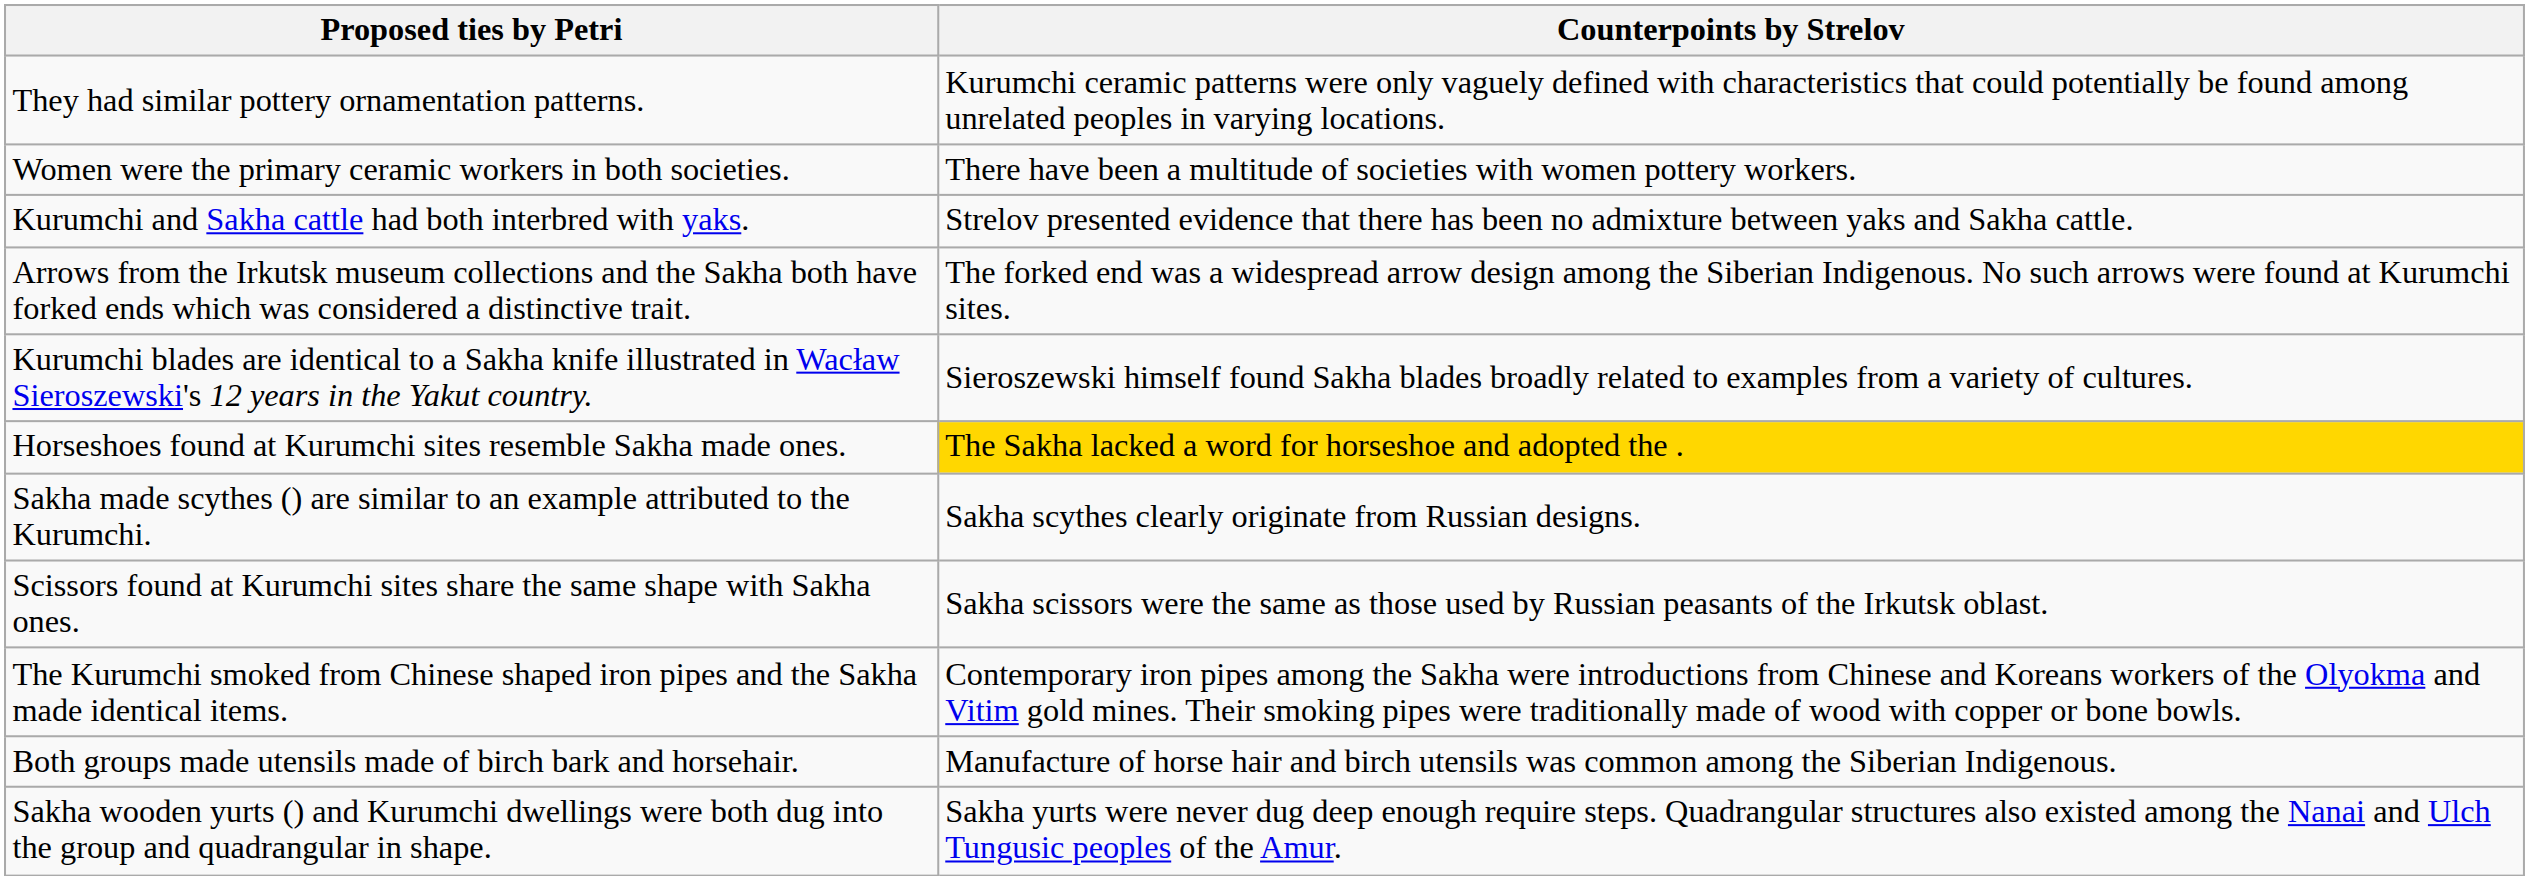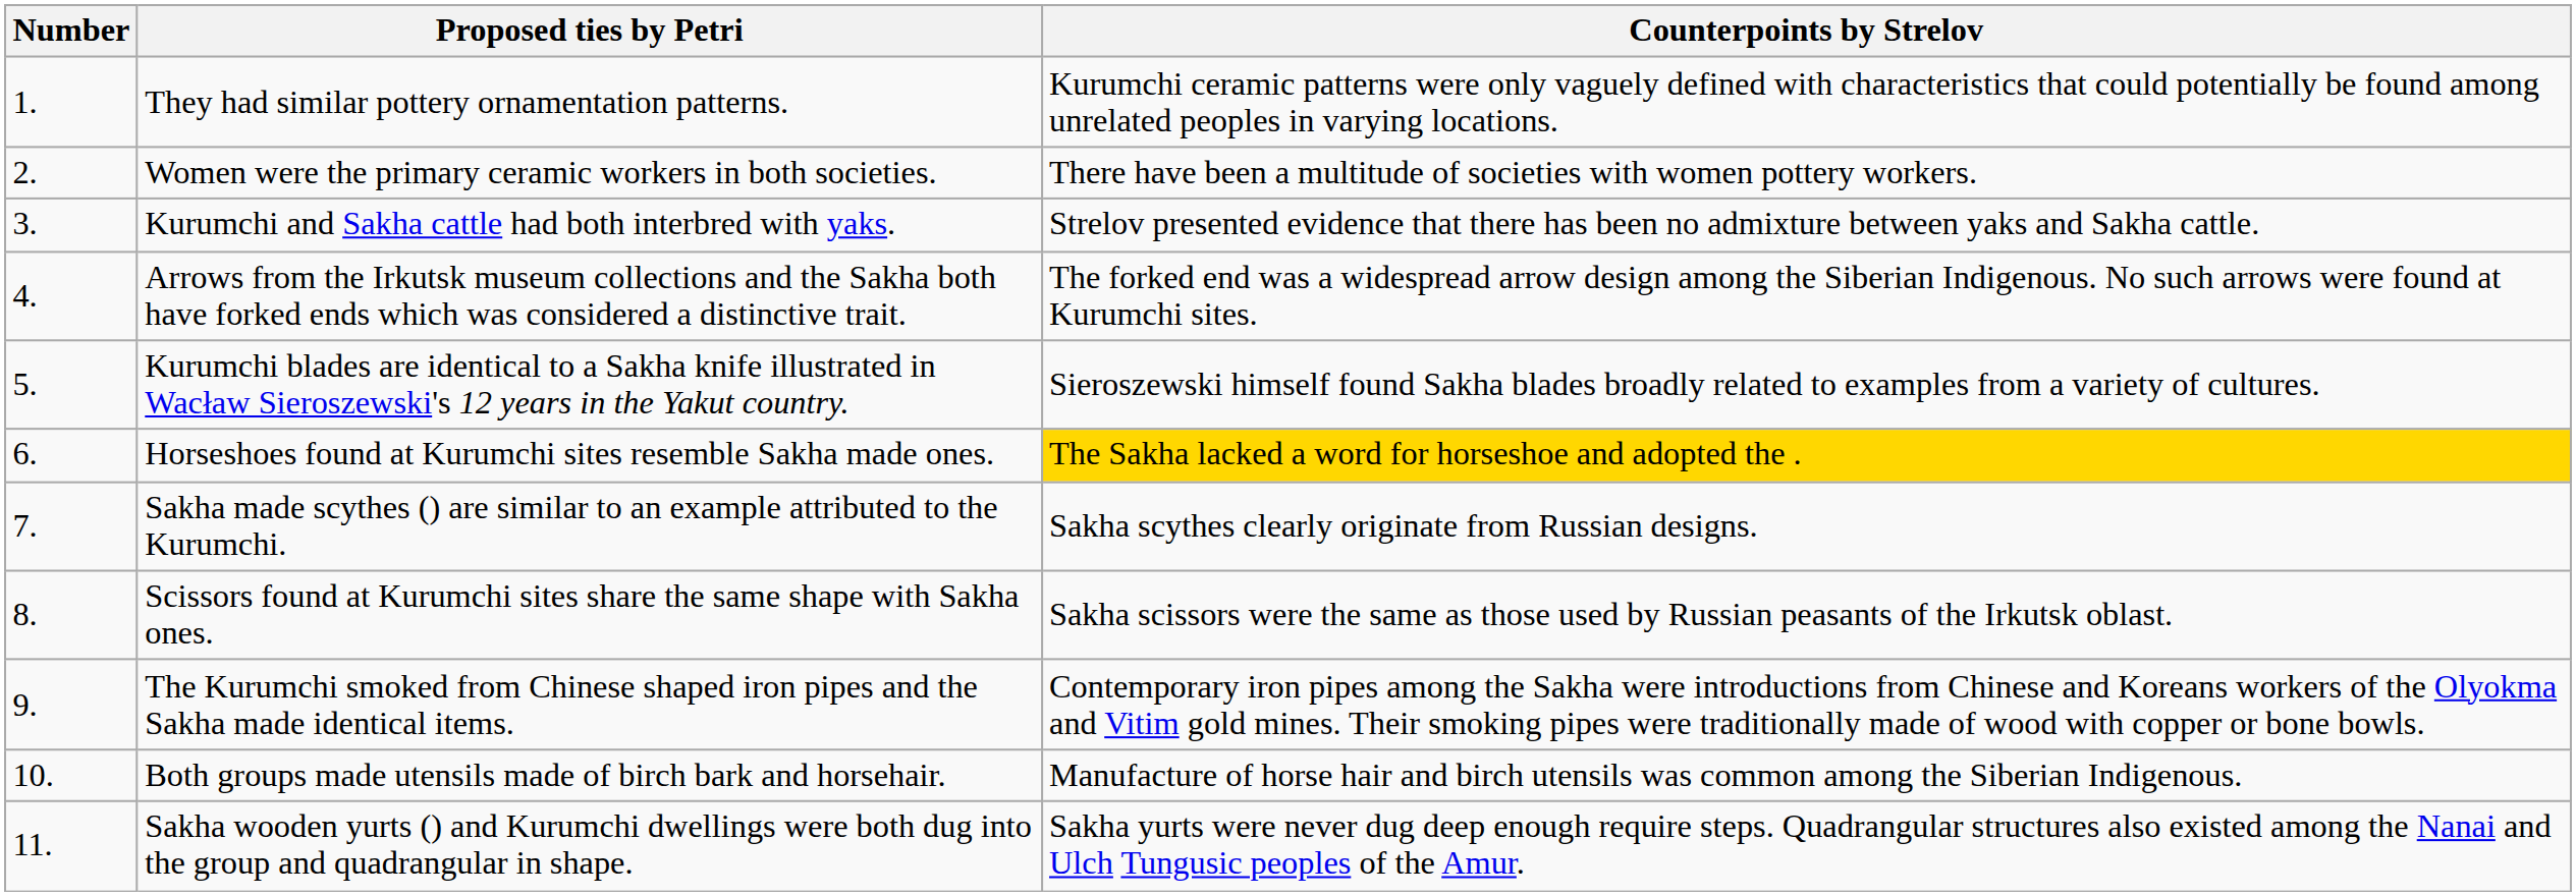+ column: Number | 1. | 2. | 3. | 4. | 5. | 6. | 7. | 8. | 9. | 10. | 11.
